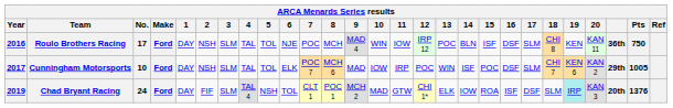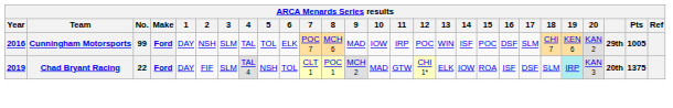- row: 2016 | Roulo Brothers Racing | 17 | Ford | DAY | NSH | SLM | TAL | TOL | NJE | POC | MCH | MAD 4 | WIN | IOW | IRP 12 | POC | BLN | ISF | DSF | SLM | CHI 8 | KEN | KAN 11 | 36th | 750
Cunningham Motorsports | Year: 2017 -> 2016
Cunningham Motorsports | No.: 10 -> 99
Chad Bryant Racing | No.: 24 -> 22
Chad Bryant Racing | Pts: 1376 -> 1375
